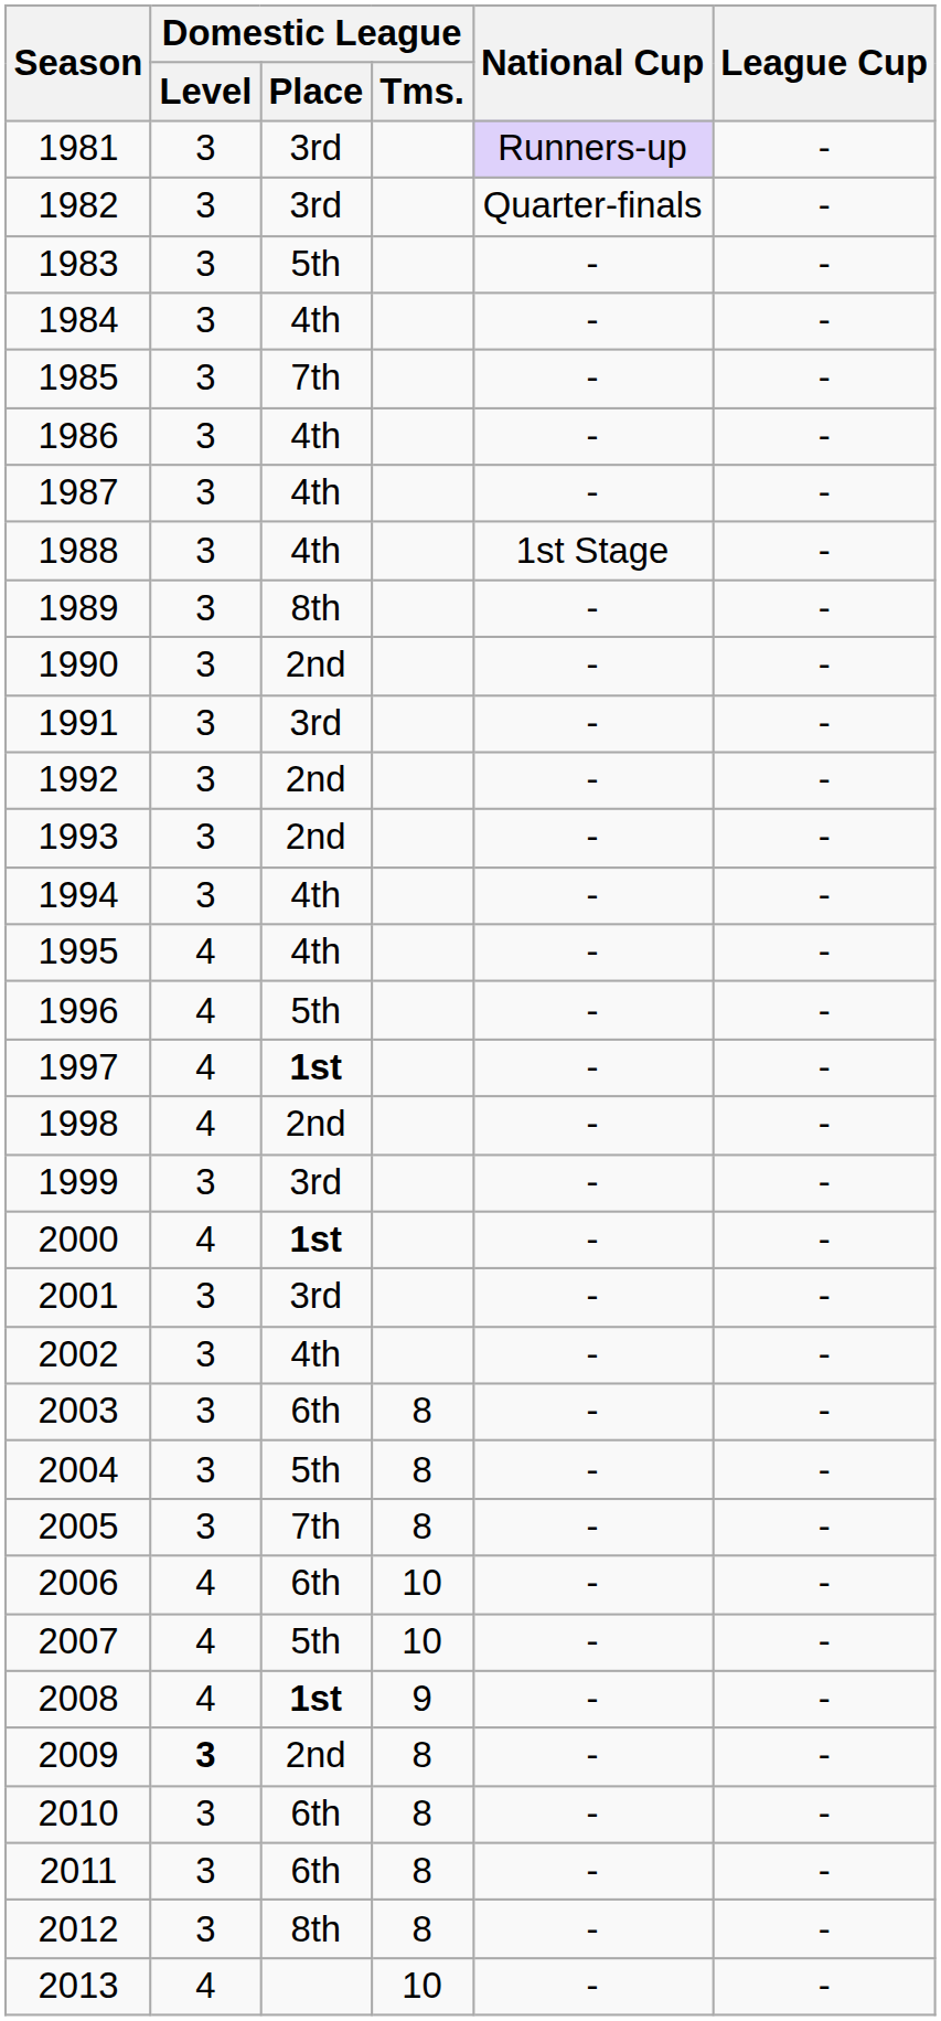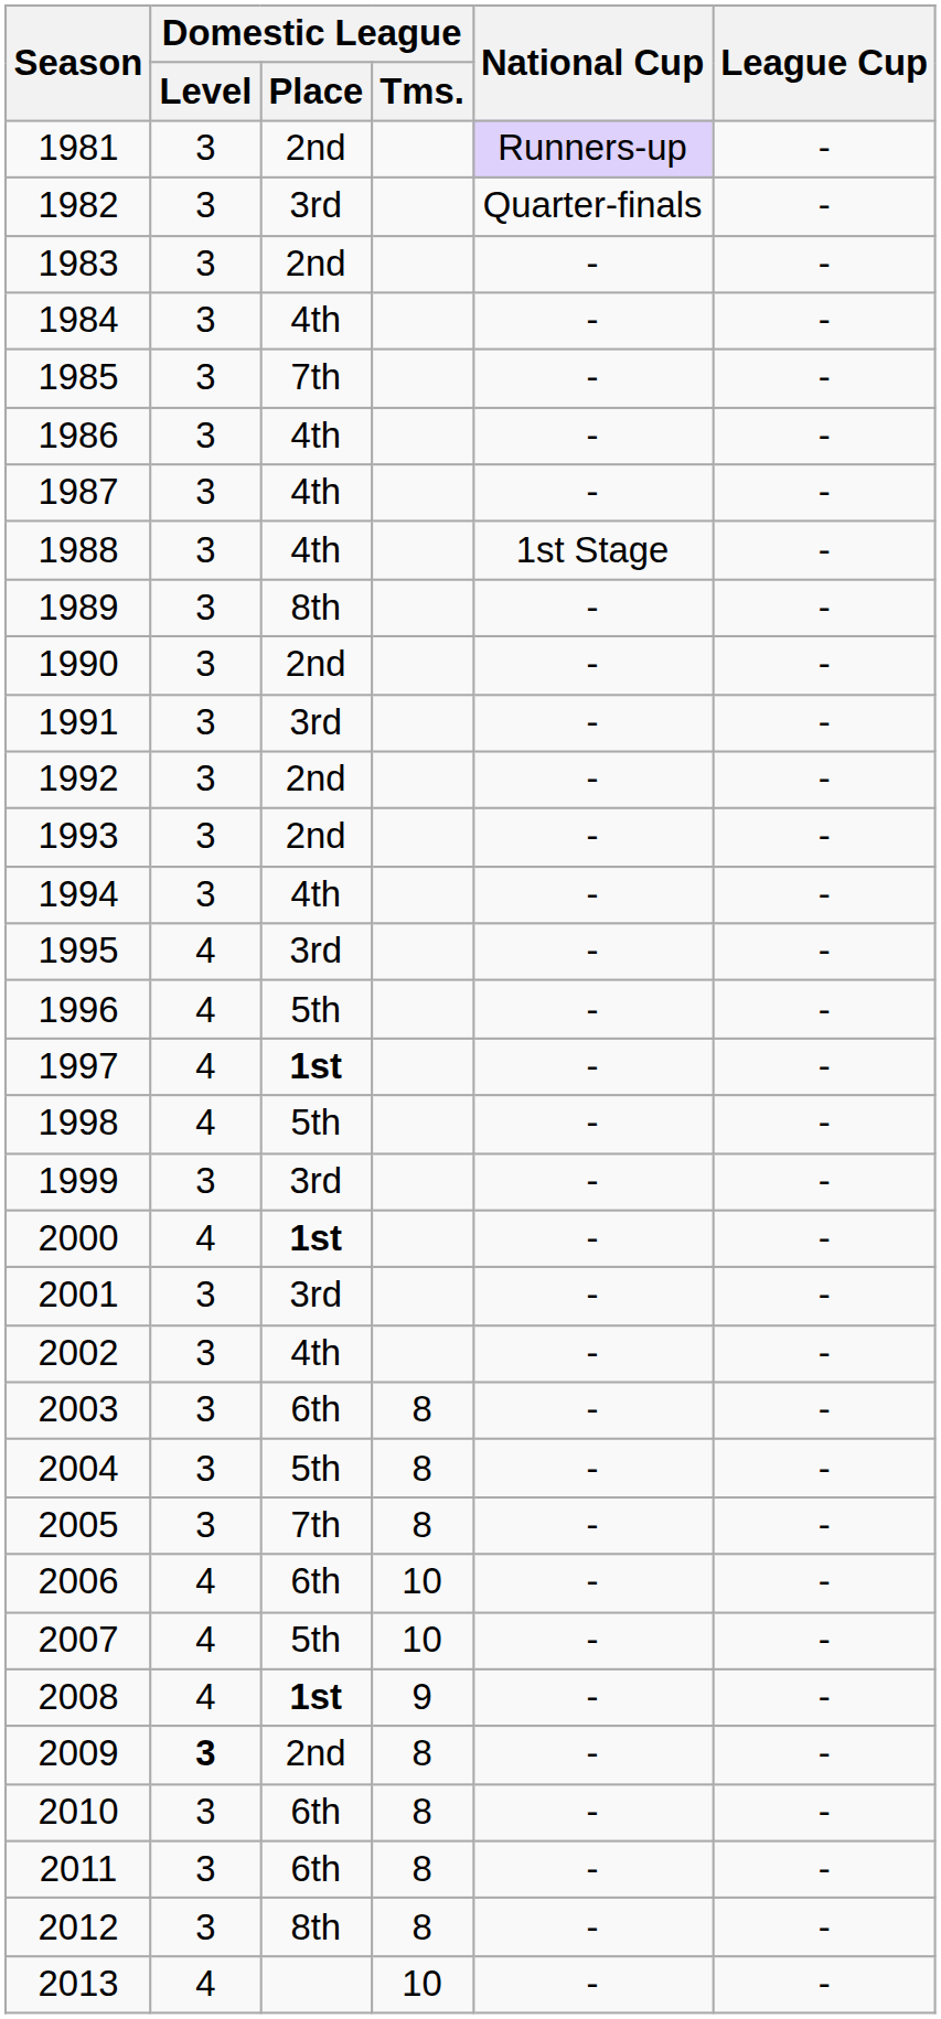1981 | Domestic League / Place: 3rd -> 2nd
1983 | Domestic League / Place: 5th -> 2nd
1995 | Domestic League / Place: 4th -> 3rd
1998 | Domestic League / Place: 2nd -> 5th
